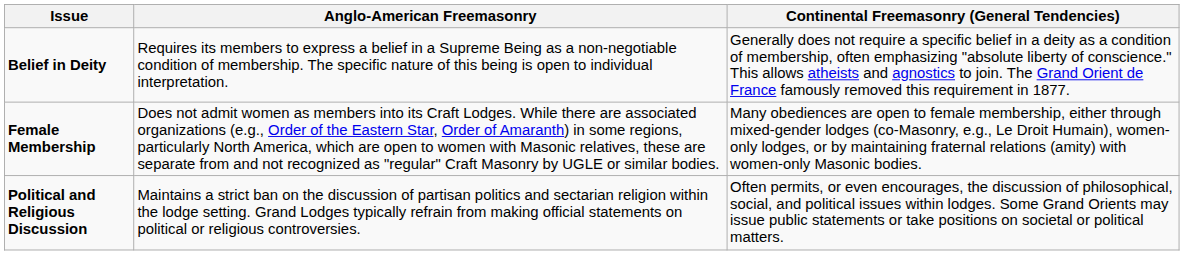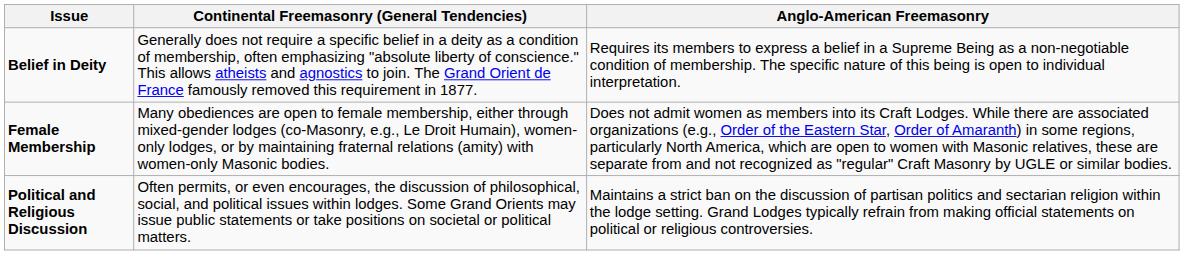columns swapped: Anglo-American Freemasonry <-> Continental Freemasonry (General Tendencies)
